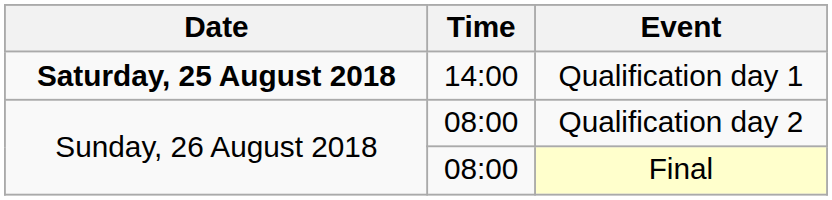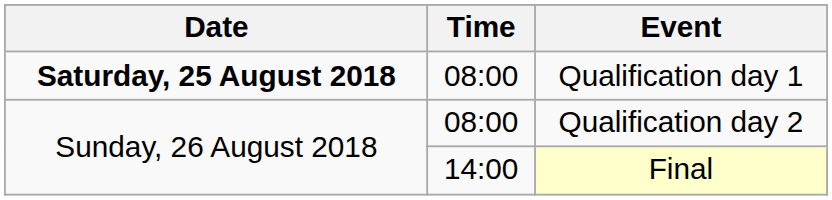Qualification day 1 | Time: 14:00 -> 08:00
Final | Time: 08:00 -> 14:00
